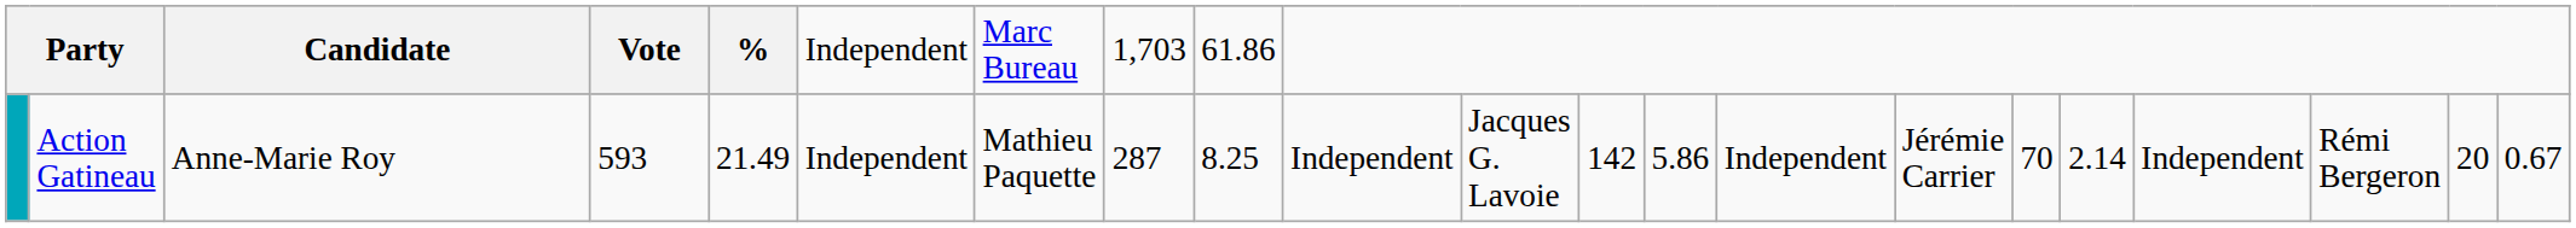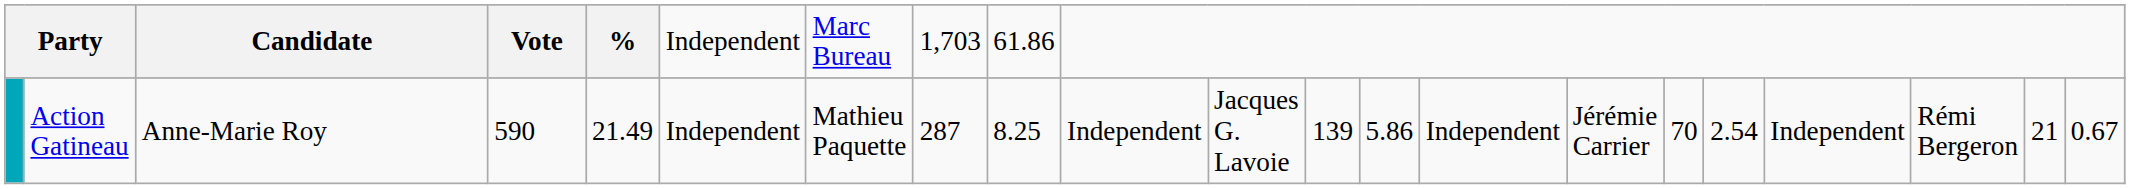Action Gatineau | column 4: 593 -> 590
Action Gatineau | column 12: 142 -> 139
Action Gatineau | column 17: 2.14 -> 2.54
Action Gatineau | column 20: 20 -> 21
